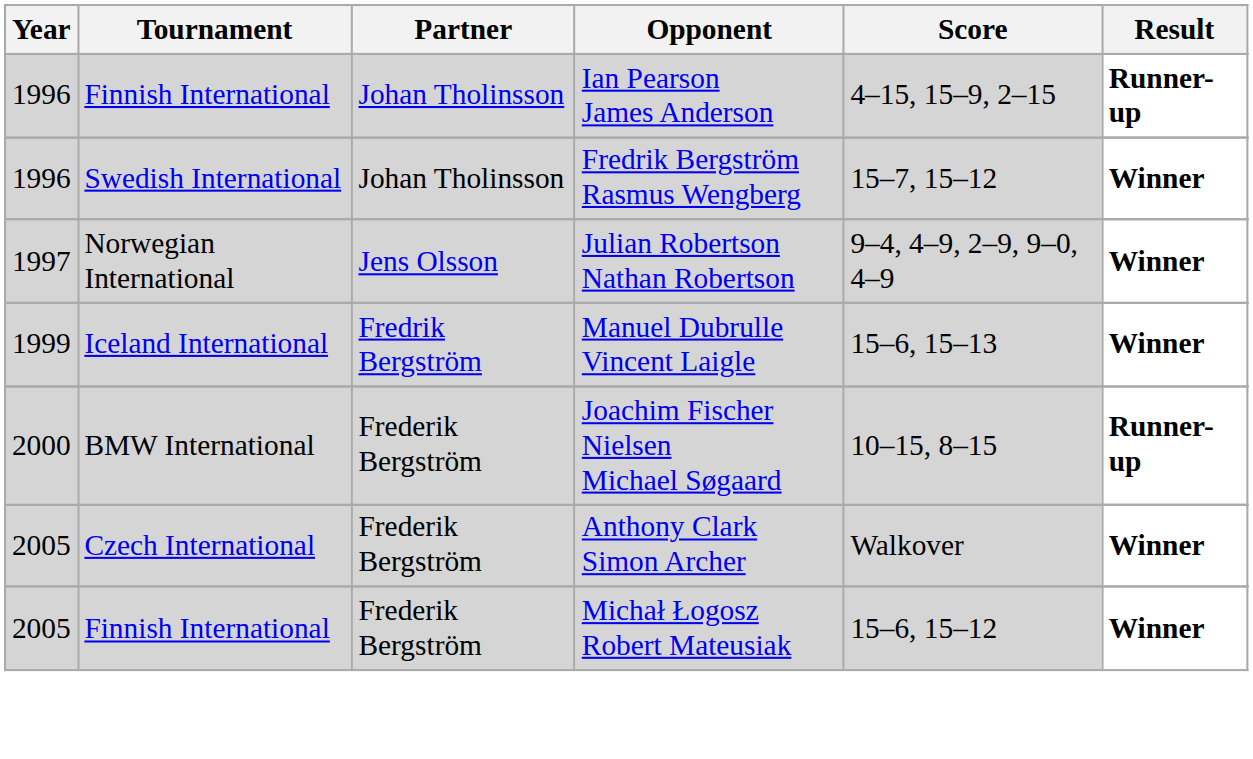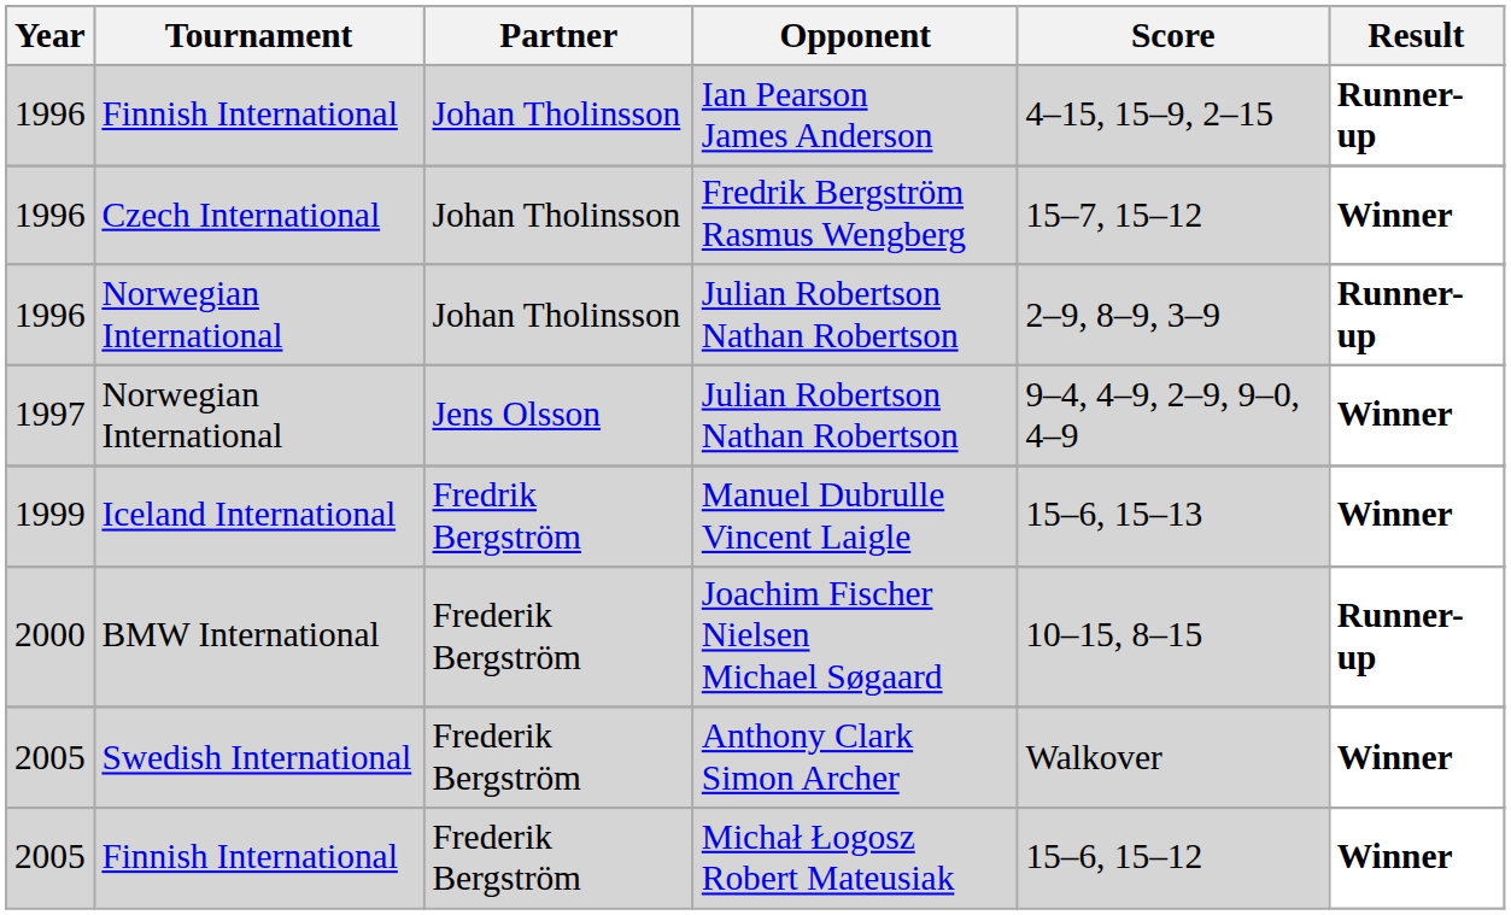Fredrik Bergström Rasmus Wengberg | Tournament: Swedish International -> Czech International
+ row: 1996 | Norwegian International | Johan Tholinsson | Julian Robertson Nathan Robertson | 2–9, 8–9, 3–9 | Runner-up
Anthony Clark Simon Archer | Tournament: Czech International -> Swedish International
